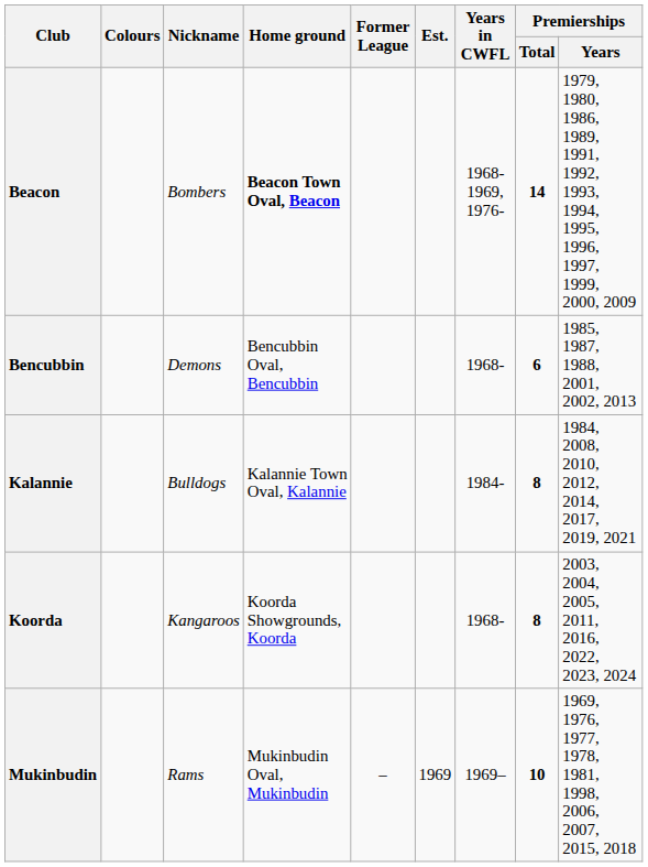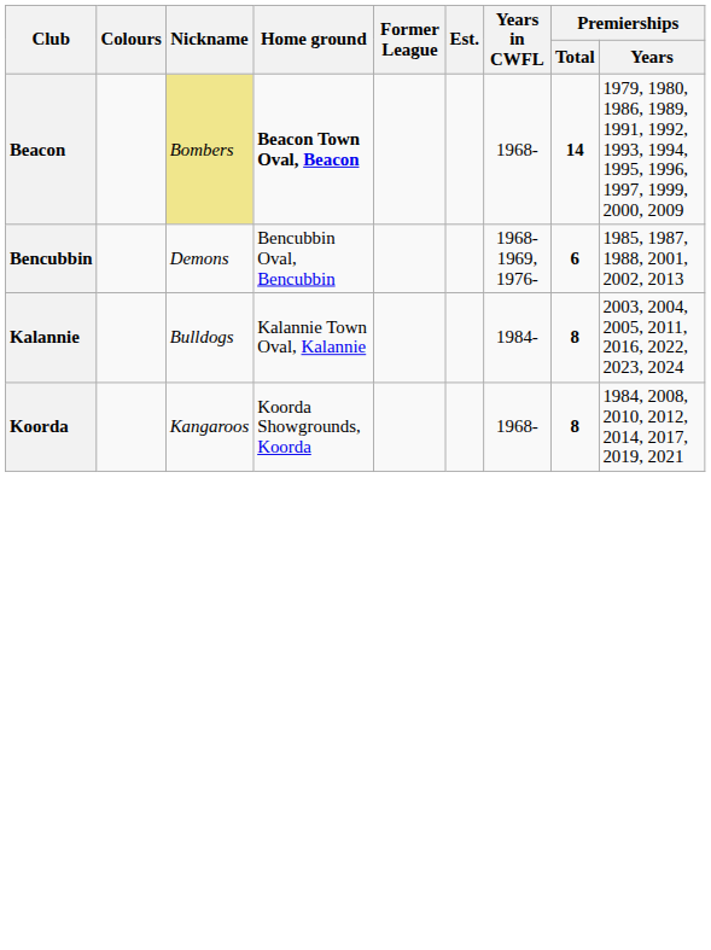Beacon | Nickname: no background -> khaki background
Beacon | Years in CWFL: 1968-1969, 1976- -> 1968-
Bencubbin | Years in CWFL: 1968- -> 1968-1969, 1976-
Kalannie | Premierships / Years: 1984, 2008, 2010, 2012, 2014, 2017, 2019, 2021 -> 2003, 2004, 2005, 2011, 2016, 2022, 2023, 2024
Koorda | Premierships / Years: 2003, 2004, 2005, 2011, 2016, 2022, 2023, 2024 -> 1984, 2008, 2010, 2012, 2014, 2017, 2019, 2021
- row: Mukinbudin | Rams | Mukinbudin Oval, Mukinbudin | – | 1969 | 1969– | 10 | 1969, 1976, 1977, 1978, 1981, 1998, 2006, 2007, 2015, 2018
